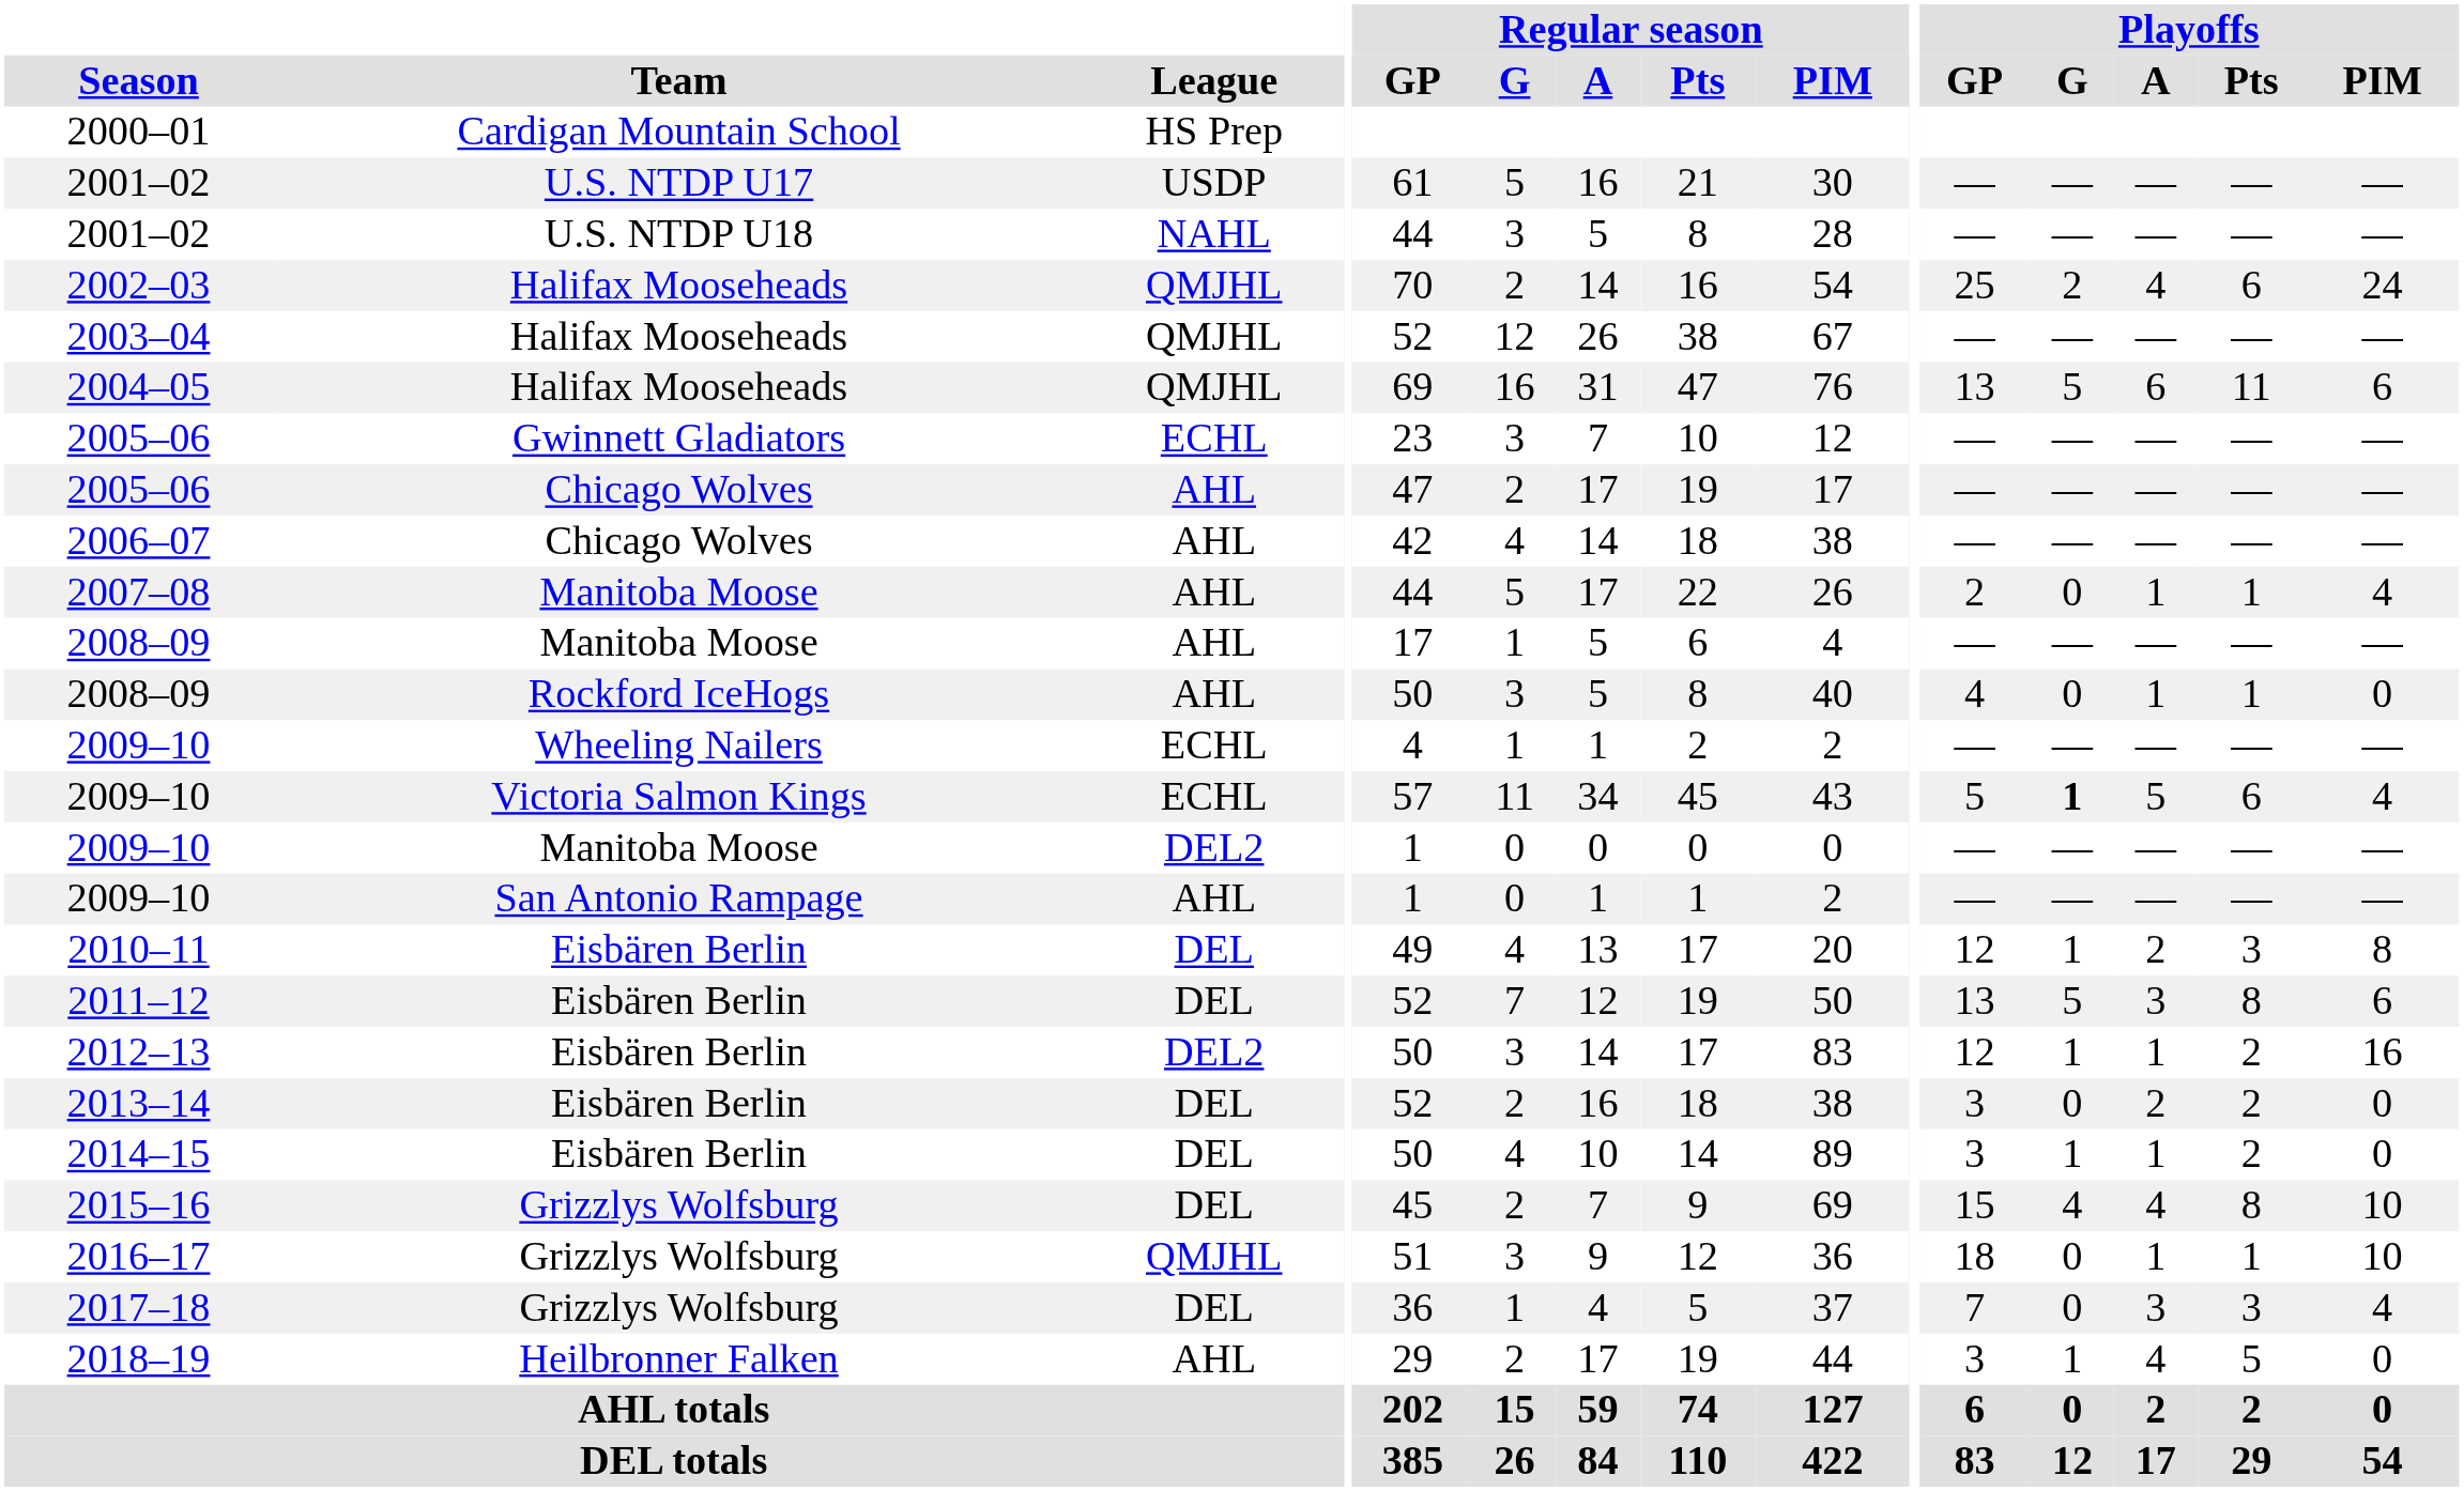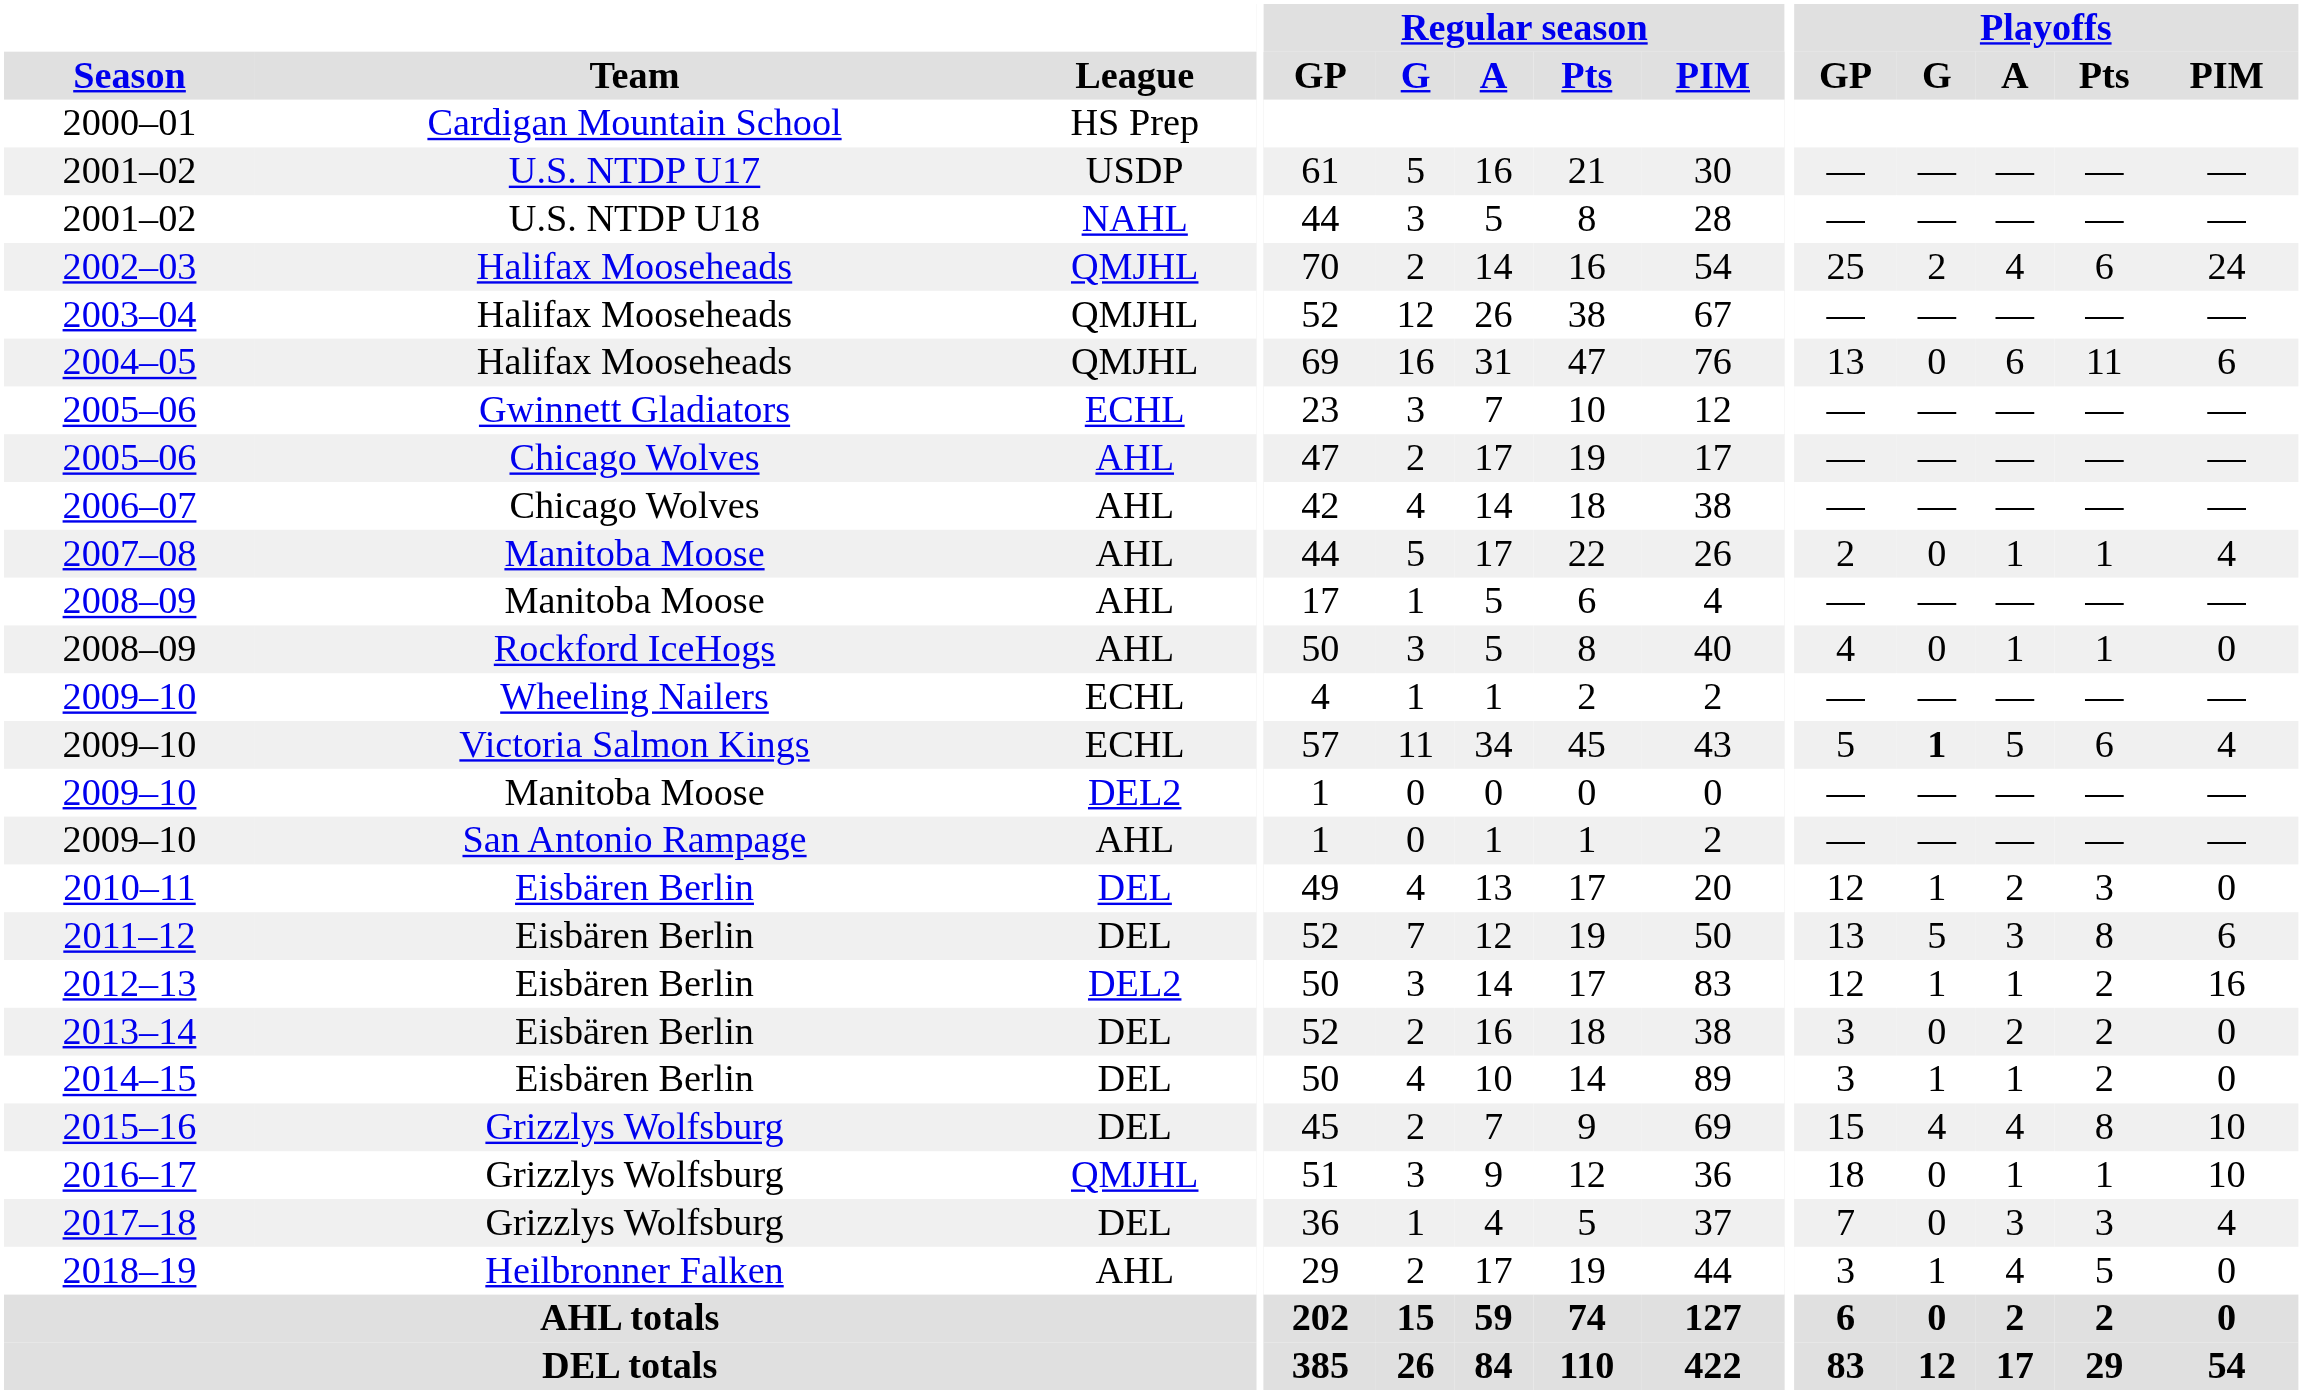2004–05 | Playoffs / G: 5 -> 0
2010–11 | Playoffs / PIM: 8 -> 0
